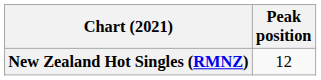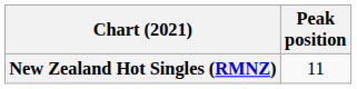New Zealand Hot Singles (RMNZ) | Peak position: 12 -> 11
